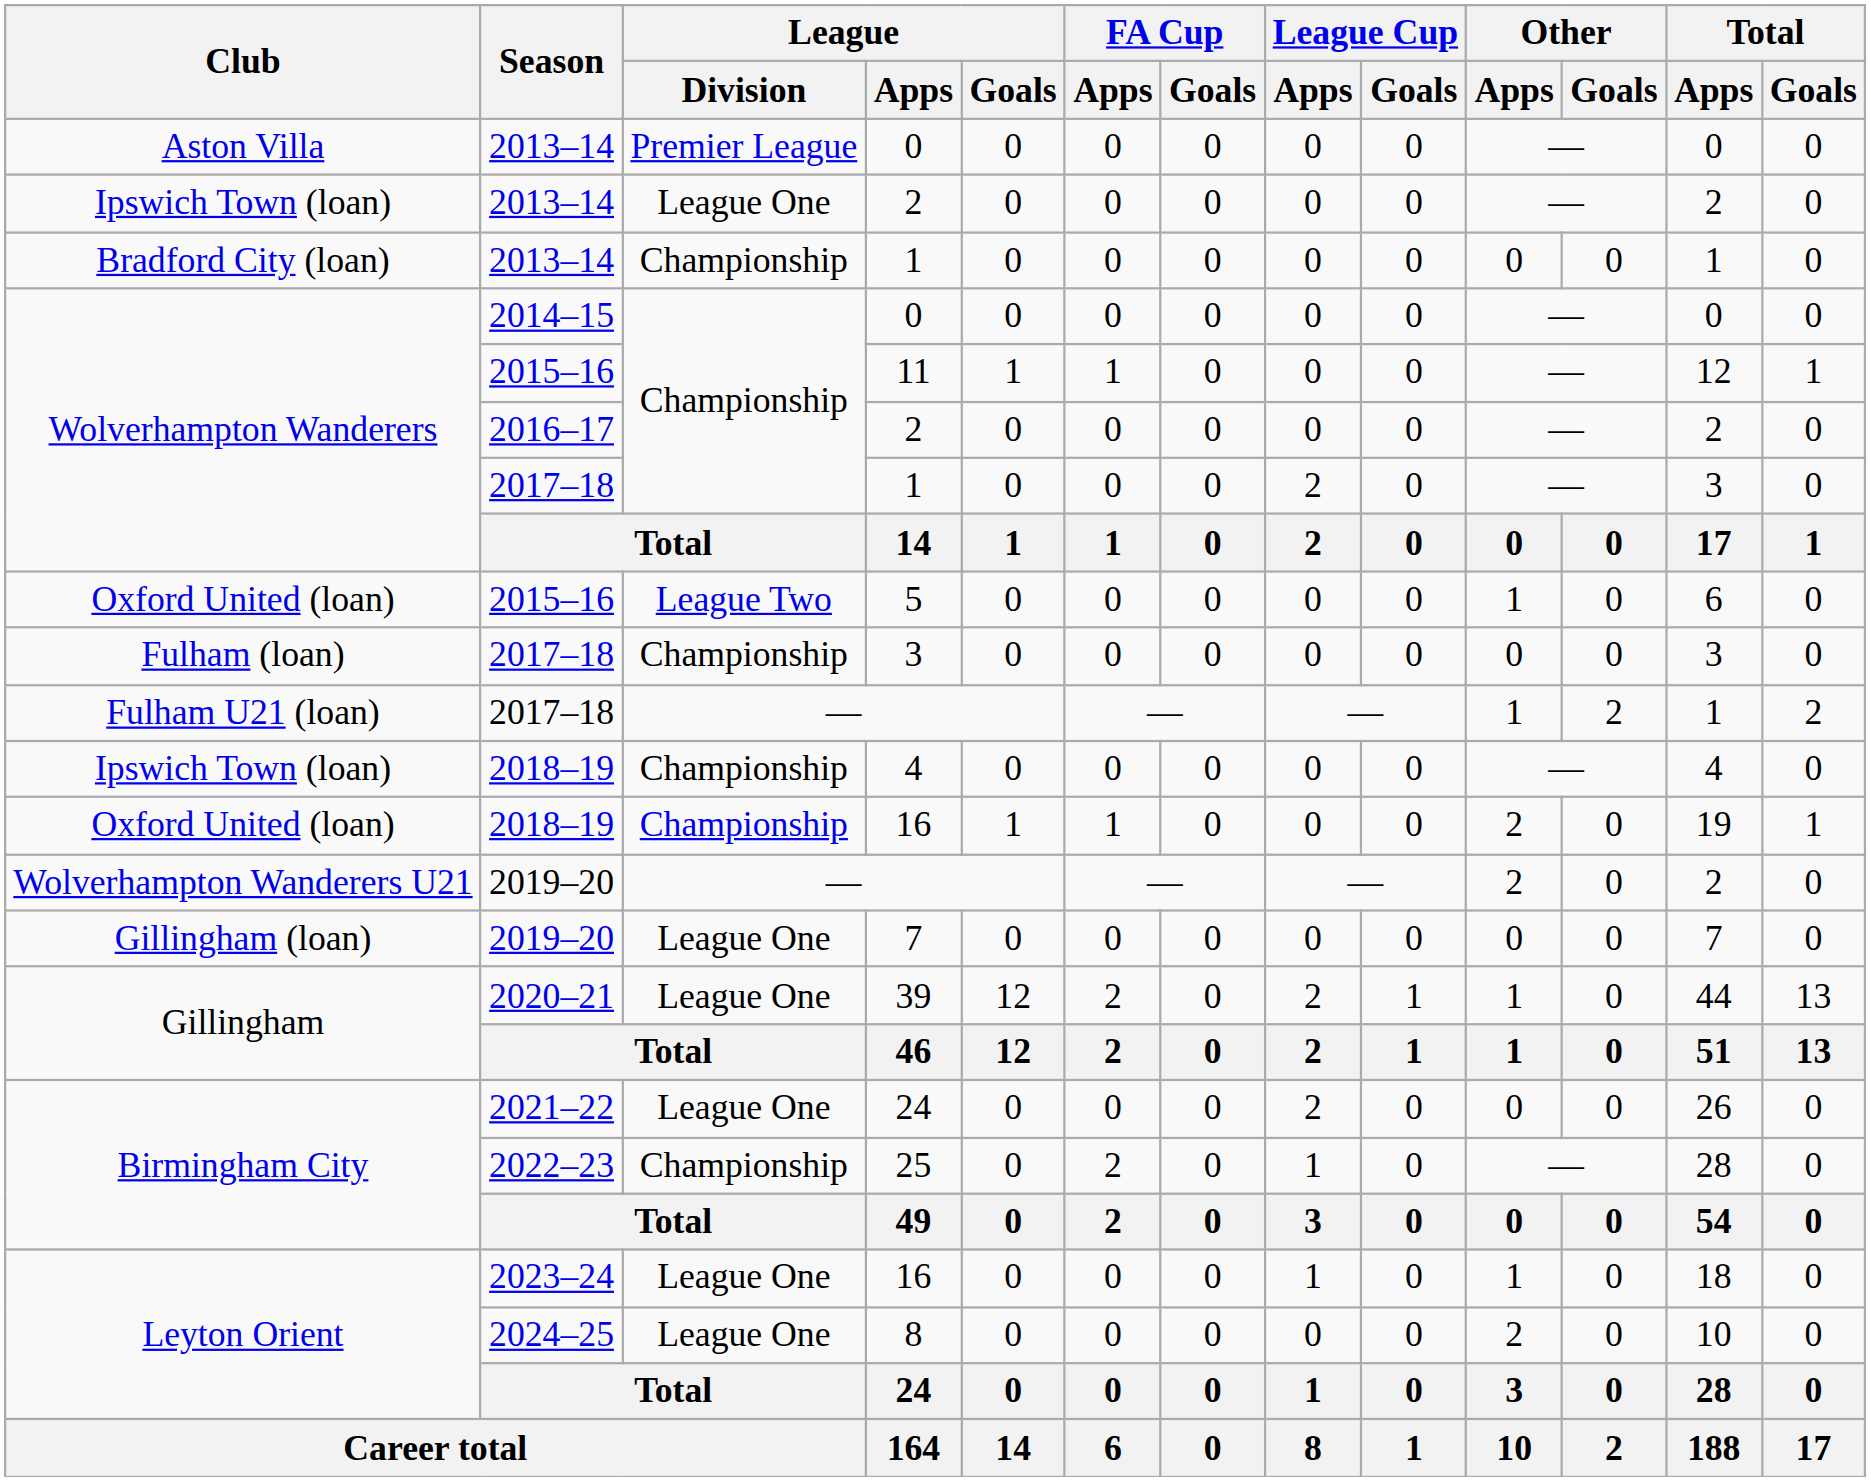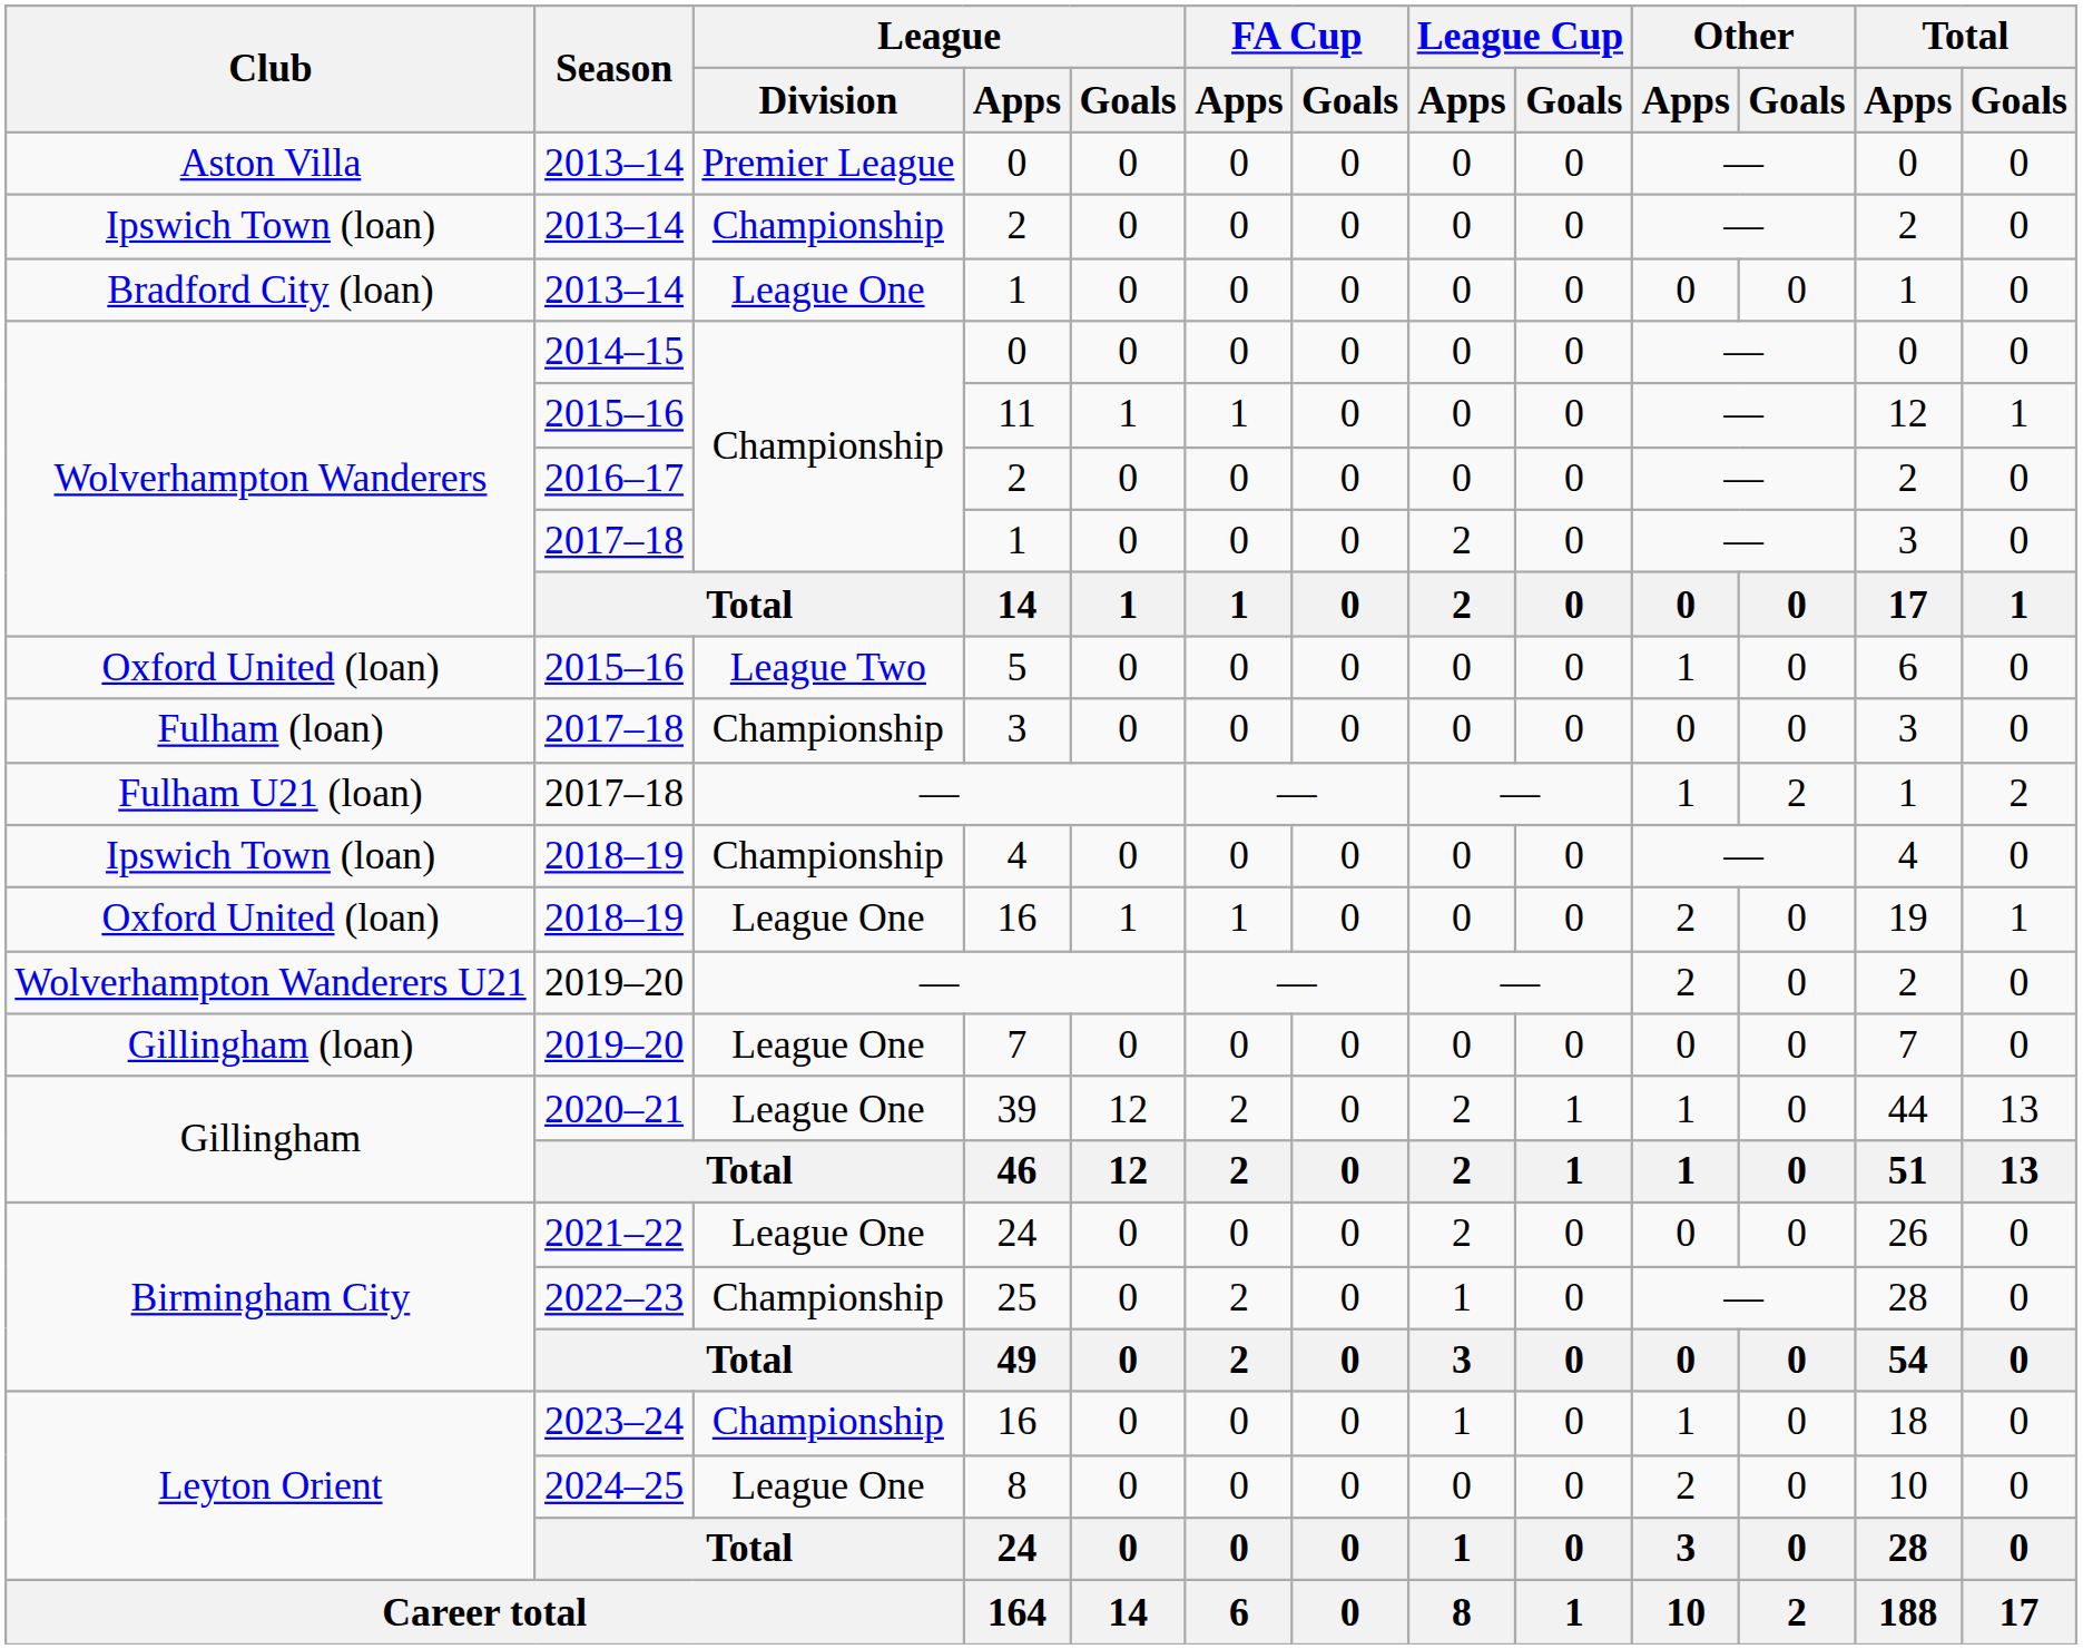Ipswich Town (loan) / 2 | League / Division: League One -> Championship
Bradford City (loan) / 1 | League / Division: Championship -> League One
Oxford United (loan) / 16 | League / Division: Championship -> League One
Leyton Orient / 16 | League / Division: League One -> Championship
